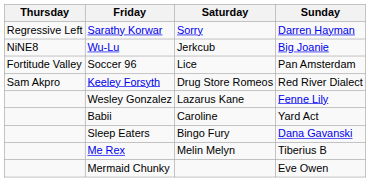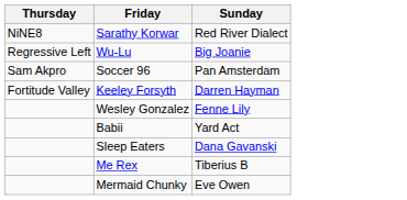- column: Saturday | Sorry | Jerkcub | Lice | Drug Store Romeos | Lazarus Kane | Caroline | Bingo Fury | Melin Melyn
Sarathy Korwar | Thursday: Regressive Left -> NiNE8
Sarathy Korwar | Sunday: Darren Hayman -> Red River Dialect
Wu-Lu | Thursday: NiNE8 -> Regressive Left
Soccer 96 | Thursday: Fortitude Valley -> Sam Akpro
Keeley Forsyth | Thursday: Sam Akpro -> Fortitude Valley
Keeley Forsyth | Sunday: Red River Dialect -> Darren Hayman
